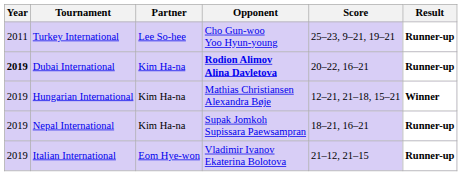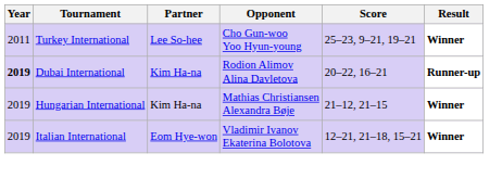Turkey International | Result: Runner-up -> Winner
Dubai International | Opponent: bold -> normal
Hungarian International | Score: 12–21, 21–18, 15–21 -> 21–12, 21–15
- row: 2019 | Nepal International | Kim Ha-na | Supak Jomkoh Supissara Paewsampran | 18–21, 16–21 | Runner-up
Italian International | Score: 21–12, 21–15 -> 12–21, 21–18, 15–21
Italian International | Result: Runner-up -> Winner
